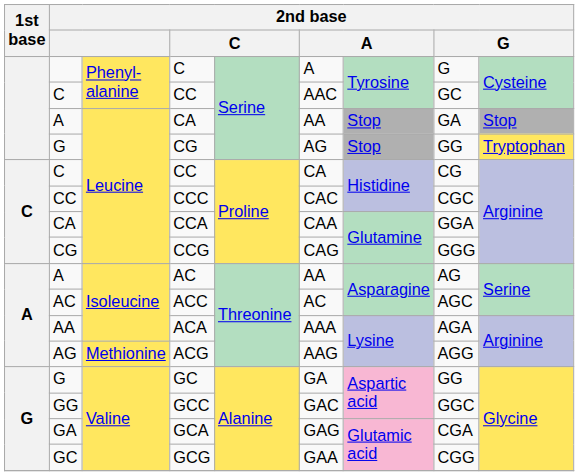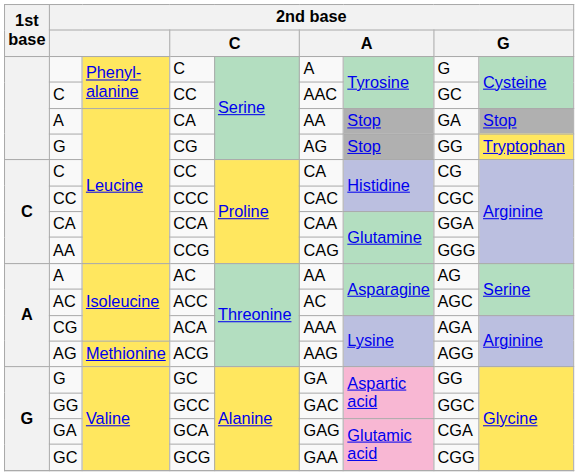CCG | column 2: CG -> AA
ACA | column 2: AA -> CG
